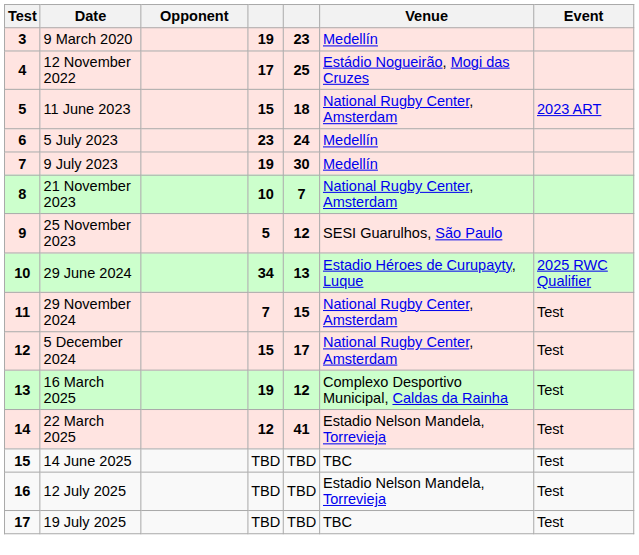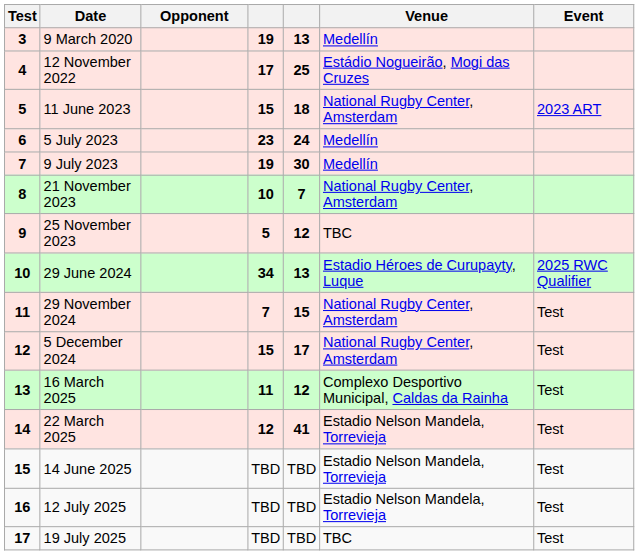9 March 2020 | column 5: 23 -> 13
25 November 2023 | Venue: SESI Guarulhos, São Paulo -> TBC
16 March 2025 | column 4: 19 -> 11
14 June 2025 | Venue: TBC -> Estadio Nelson Mandela, Torrevieja
